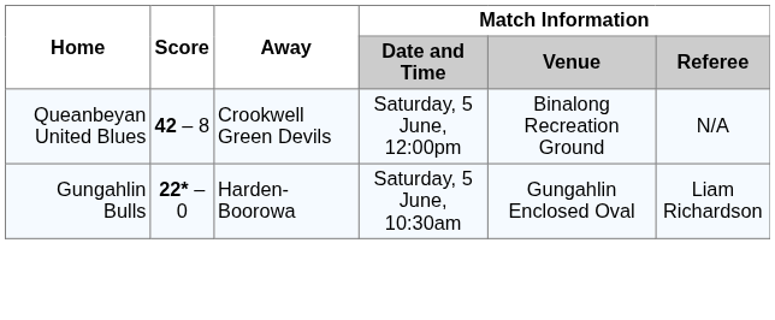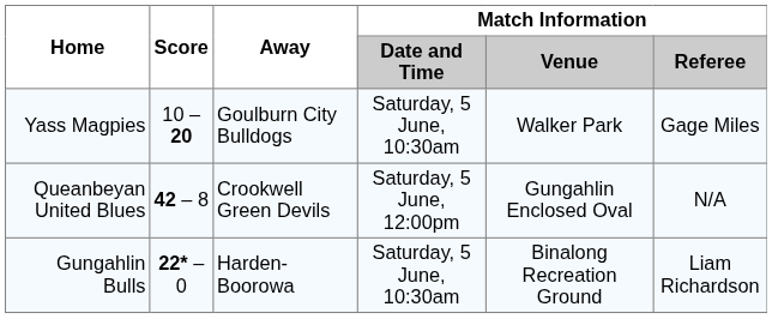+ row: Yass Magpies | 10 – 20 | Goulburn City Bulldogs | Saturday, 5 June, 10:30am | Walker Park | Gage Miles
Queanbeyan United Blues | Match Information / Venue: Binalong Recreation Ground -> Gungahlin Enclosed Oval
Gungahlin Bulls | Match Information / Venue: Gungahlin Enclosed Oval -> Binalong Recreation Ground
